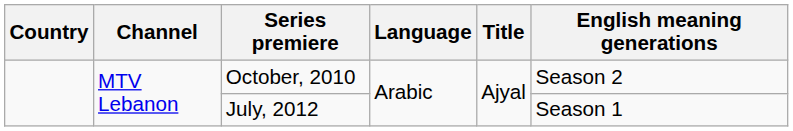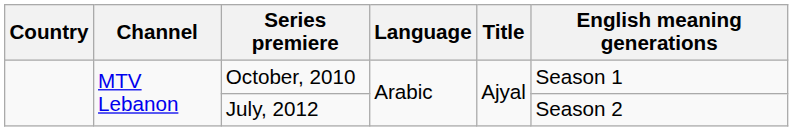October, 2010 | English meaning generations: Season 2 -> Season 1
July, 2012 | English meaning generations: Season 1 -> Season 2
